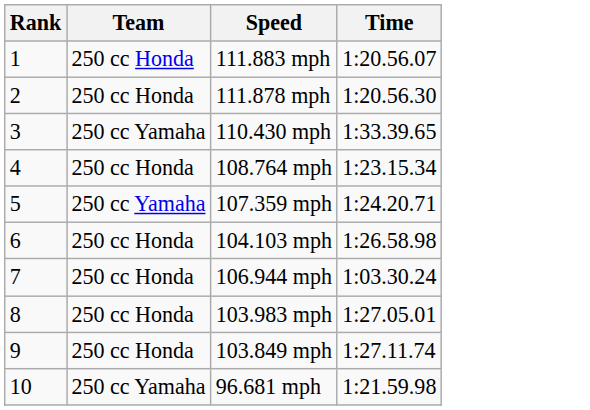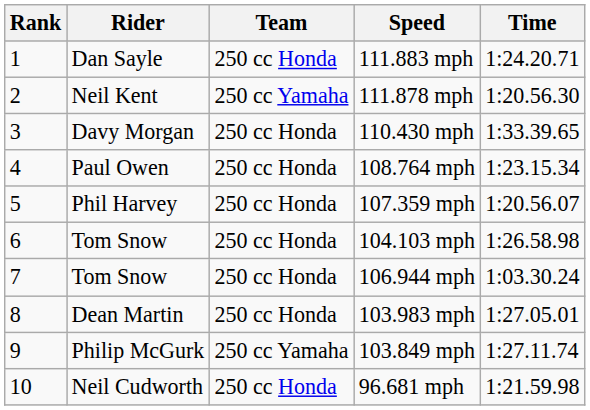+ column: Rider | Dan Sayle | Neil Kent | Davy Morgan | Paul Owen | Phil Harvey | Tom Snow | Tom Snow | Dean Martin | Philip McGurk | Neil Cudworth
111.883 mph | Time: 1:20.56.07 -> 1:24.20.71
111.878 mph | Team: 250 cc Honda -> 250 cc Yamaha
110.430 mph | Team: 250 cc Yamaha -> 250 cc Honda
107.359 mph | Team: 250 cc Yamaha -> 250 cc Honda
107.359 mph | Time: 1:24.20.71 -> 1:20.56.07
103.849 mph | Team: 250 cc Honda -> 250 cc Yamaha
96.681 mph | Team: 250 cc Yamaha -> 250 cc Honda
